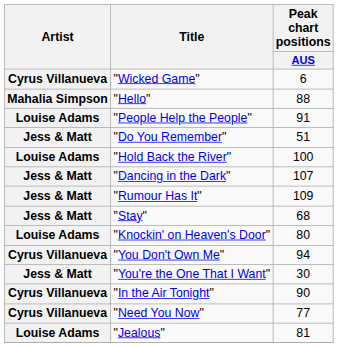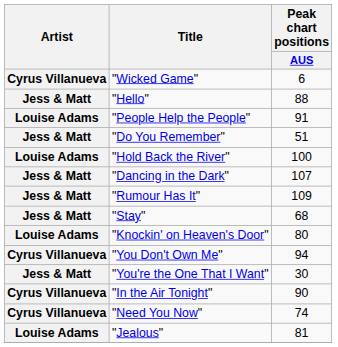"Hello" | Artist: Mahalia Simpson -> Jess & Matt
"Need You Now" | Peak chart positions / AUS: 77 -> 74
